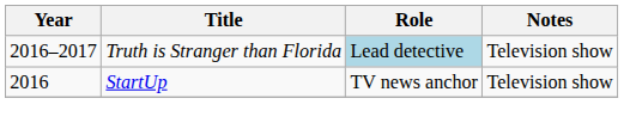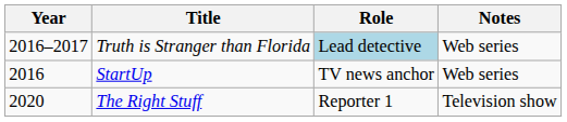Truth is Stranger than Florida | Notes: Television show -> Web series
StartUp | Notes: Television show -> Web series
+ row: 2020 | The Right Stuff | Reporter 1 | Television show
